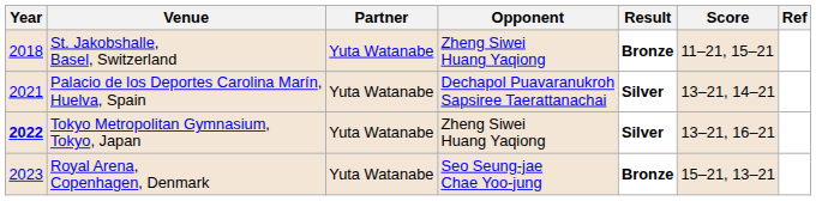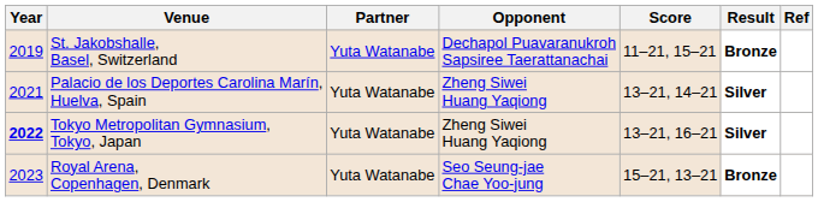columns swapped: Score <-> Result
St. Jakobshalle, Basel, Switzerland | Year: 2018 -> 2019
St. Jakobshalle, Basel, Switzerland | Opponent: Zheng Siwei Huang Yaqiong -> Dechapol Puavaranukroh Sapsiree Taerattanachai
Palacio de los Deportes Carolina Marín, Huelva, Spain | Opponent: Dechapol Puavaranukroh Sapsiree Taerattanachai -> Zheng Siwei Huang Yaqiong
